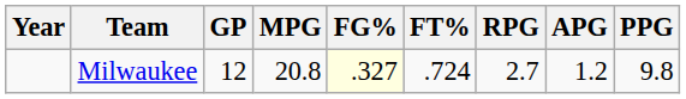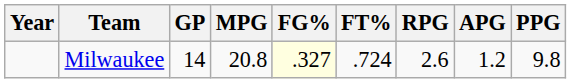Milwaukee | GP: 12 -> 14
Milwaukee | RPG: 2.7 -> 2.6
